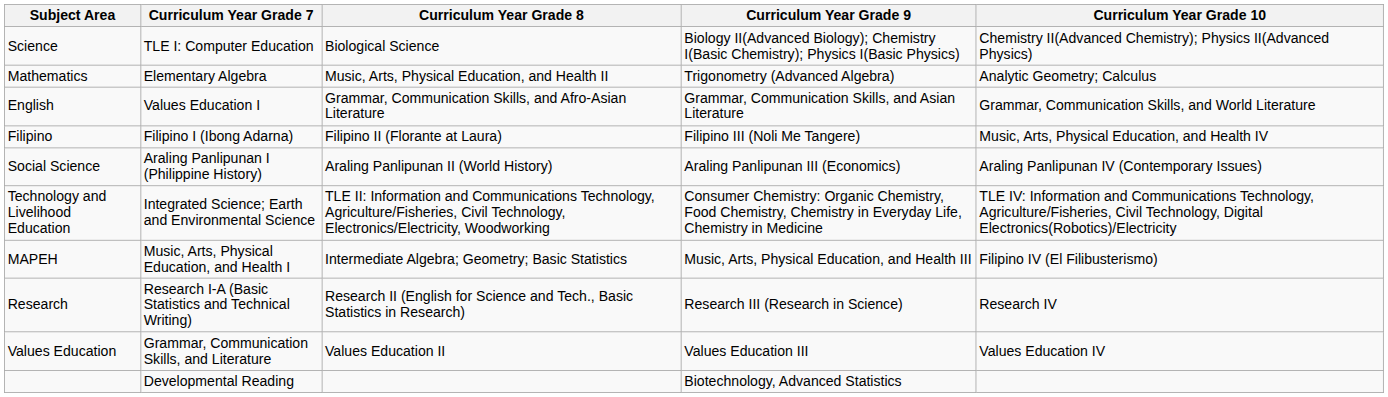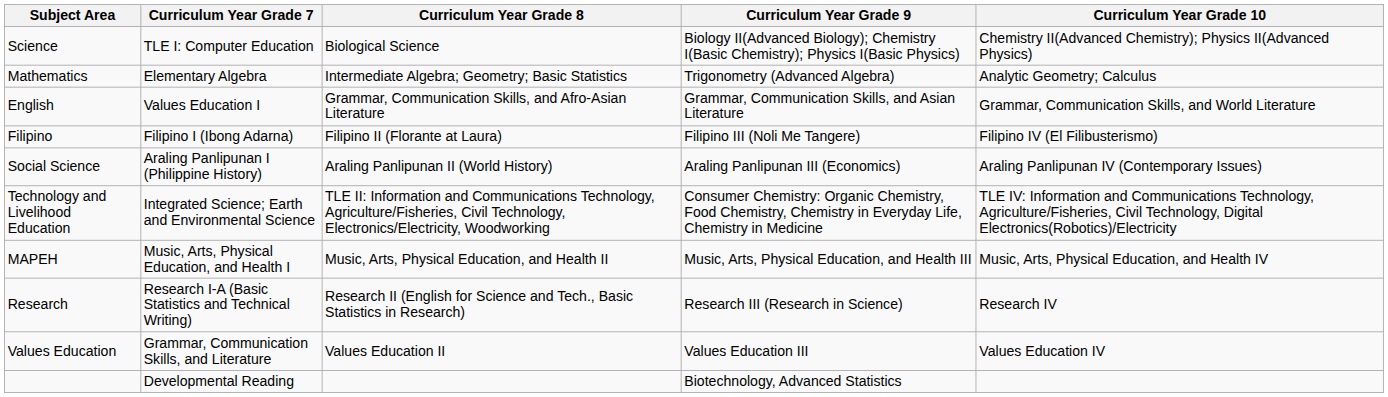Mathematics | Curriculum Year Grade 8: Music, Arts, Physical Education, and Health II -> Intermediate Algebra; Geometry; Basic Statistics
Filipino | Curriculum Year Grade 10: Music, Arts, Physical Education, and Health IV -> Filipino IV (El Filibusterismo)
MAPEH | Curriculum Year Grade 8: Intermediate Algebra; Geometry; Basic Statistics -> Music, Arts, Physical Education, and Health II
MAPEH | Curriculum Year Grade 10: Filipino IV (El Filibusterismo) -> Music, Arts, Physical Education, and Health IV
